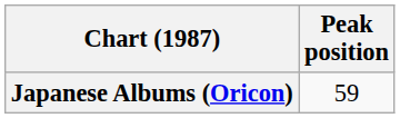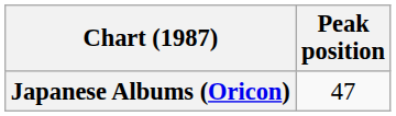Japanese Albums (Oricon) | Peak position: 59 -> 47
